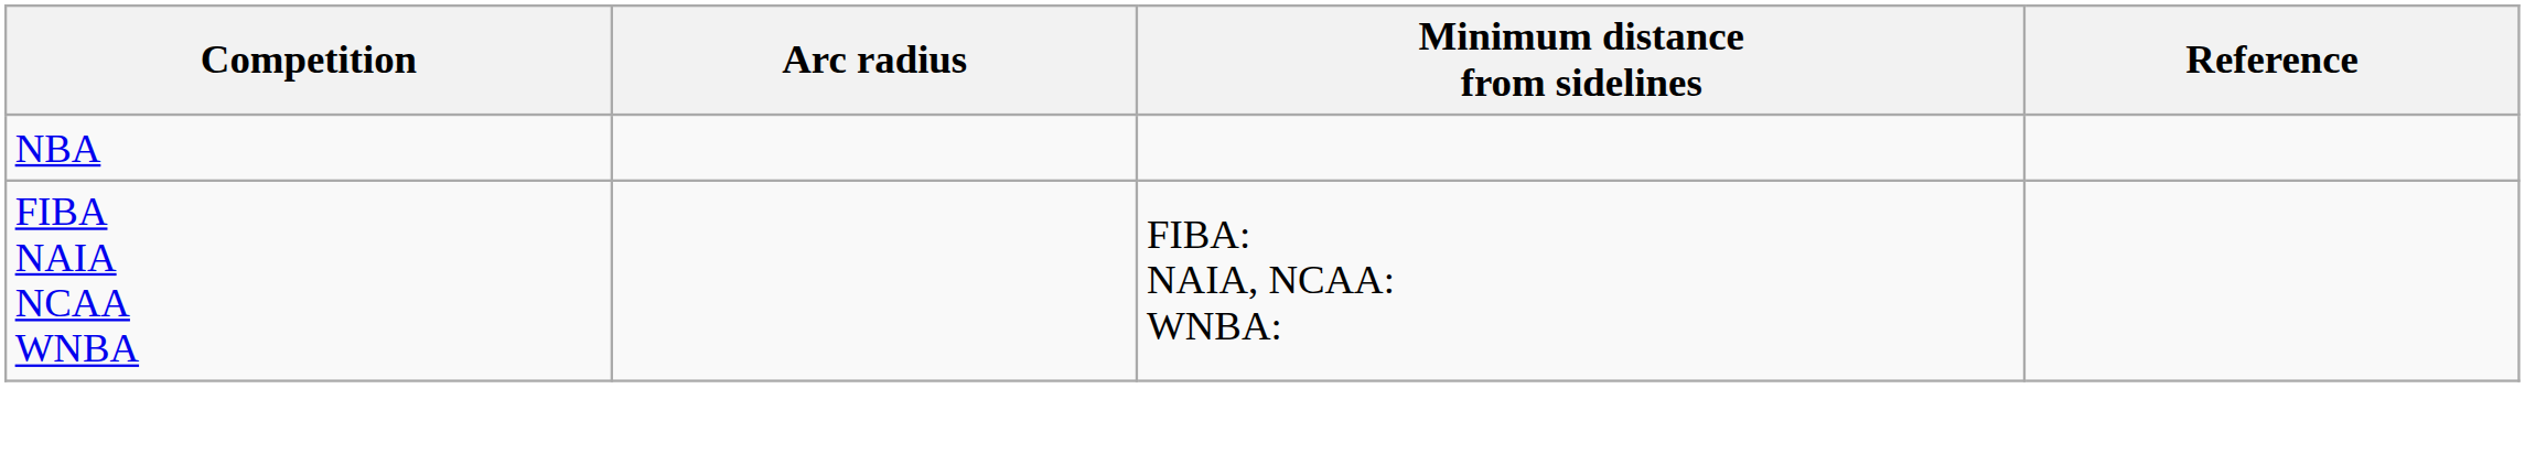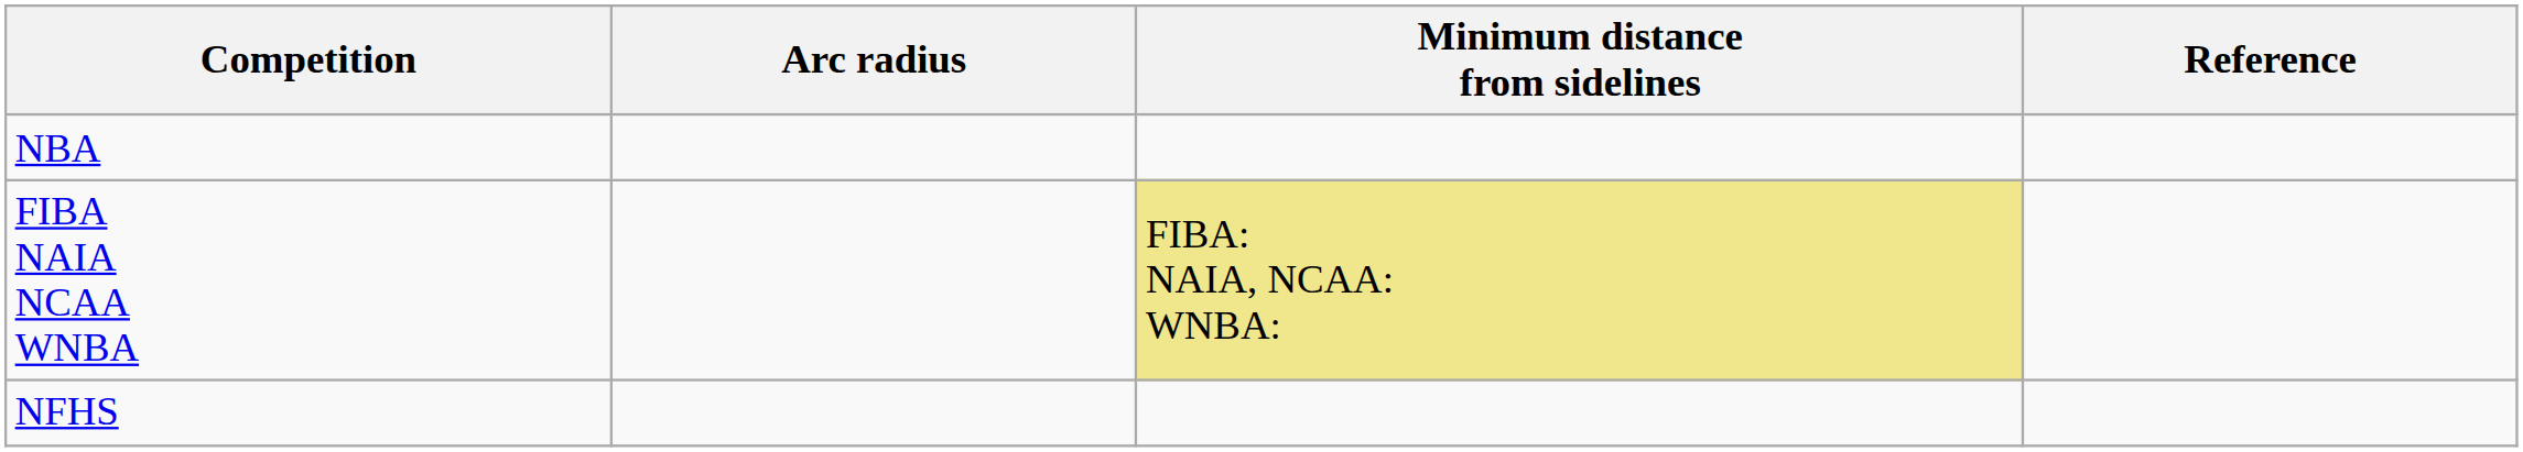FIBA NAIA NCAA WNBA | Minimum distance from sidelines: no background -> khaki background
+ row: NFHS
